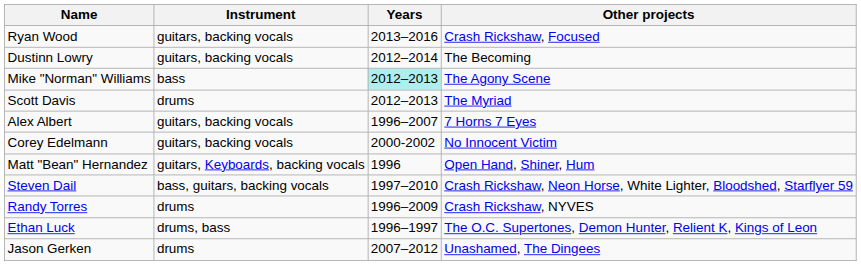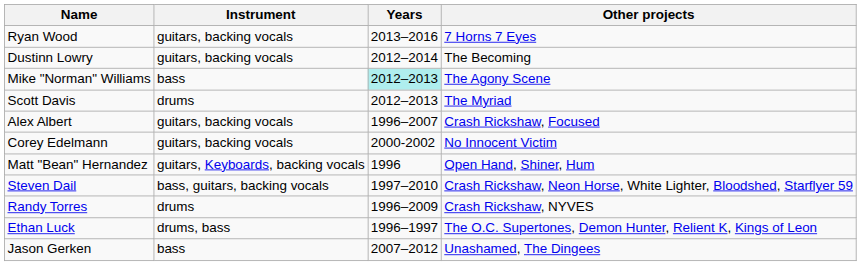Ryan Wood | Other projects: Crash Rickshaw, Focused -> 7 Horns 7 Eyes
Alex Albert | Other projects: 7 Horns 7 Eyes -> Crash Rickshaw, Focused
Jason Gerken | Instrument: drums -> bass
